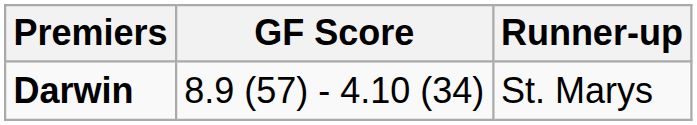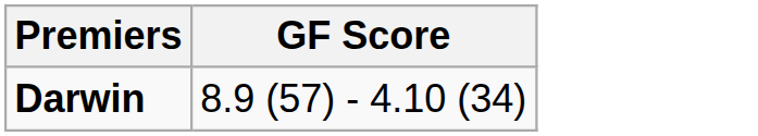- column: Runner-up | St. Marys
